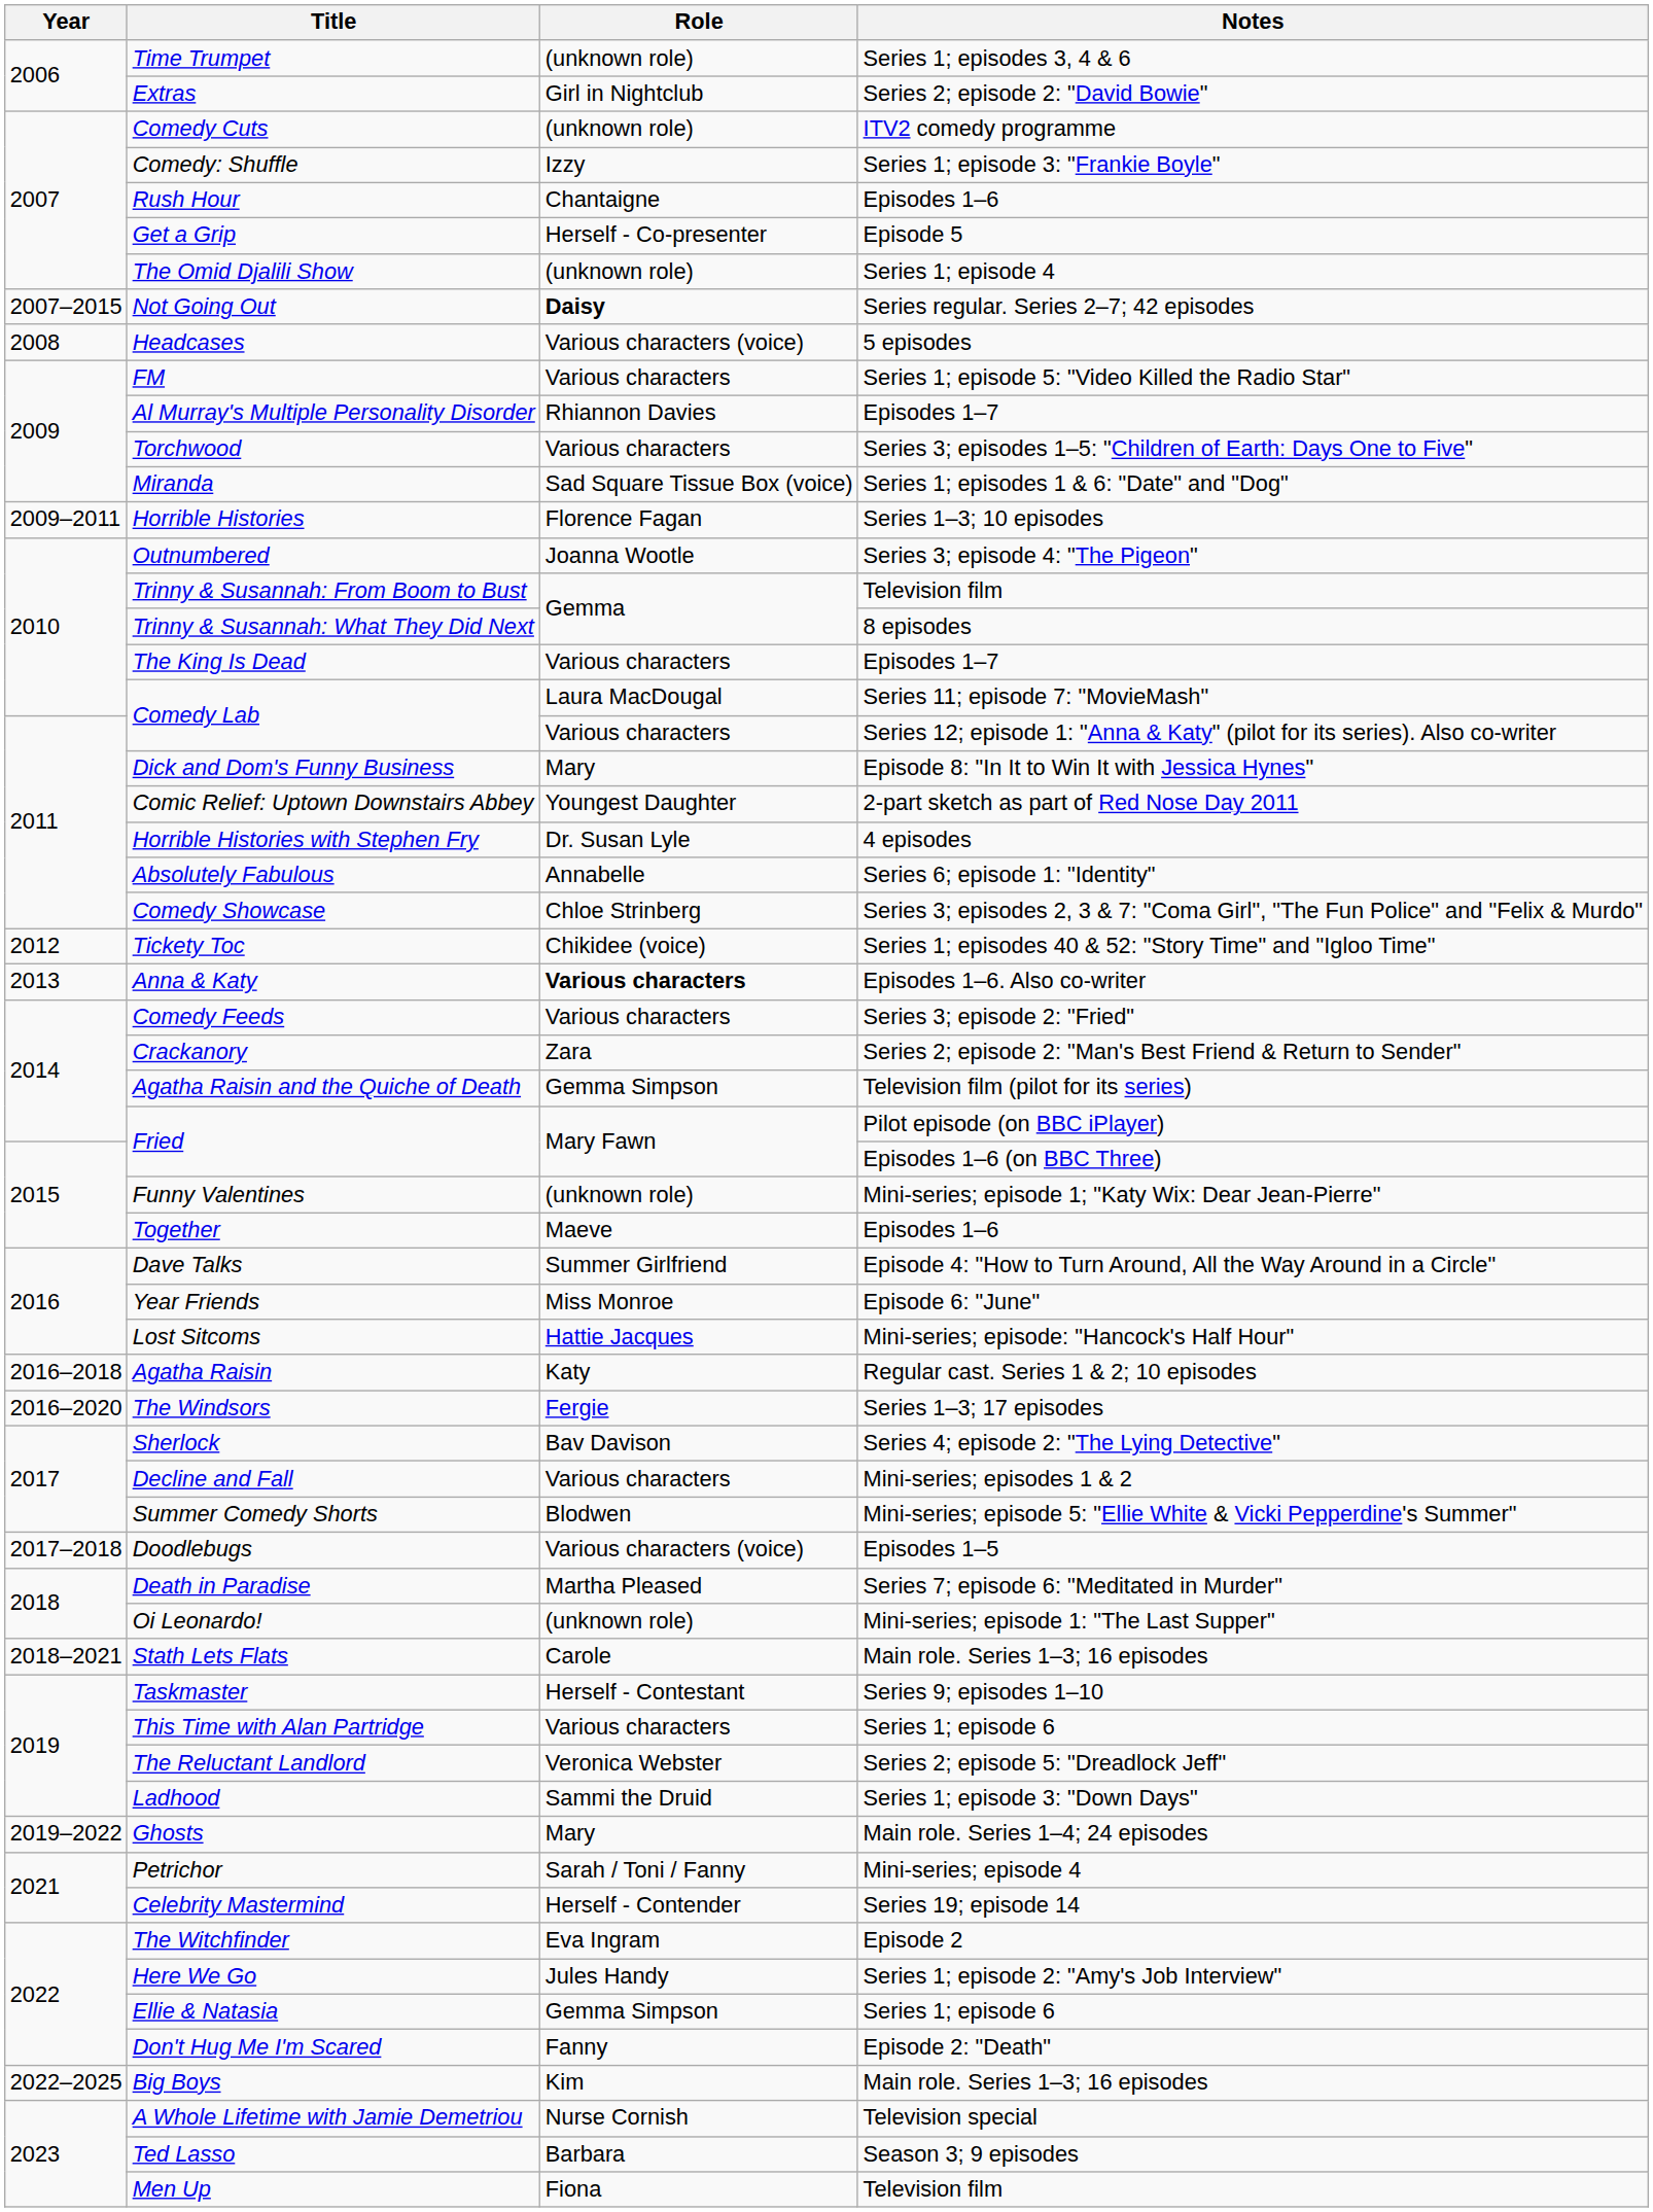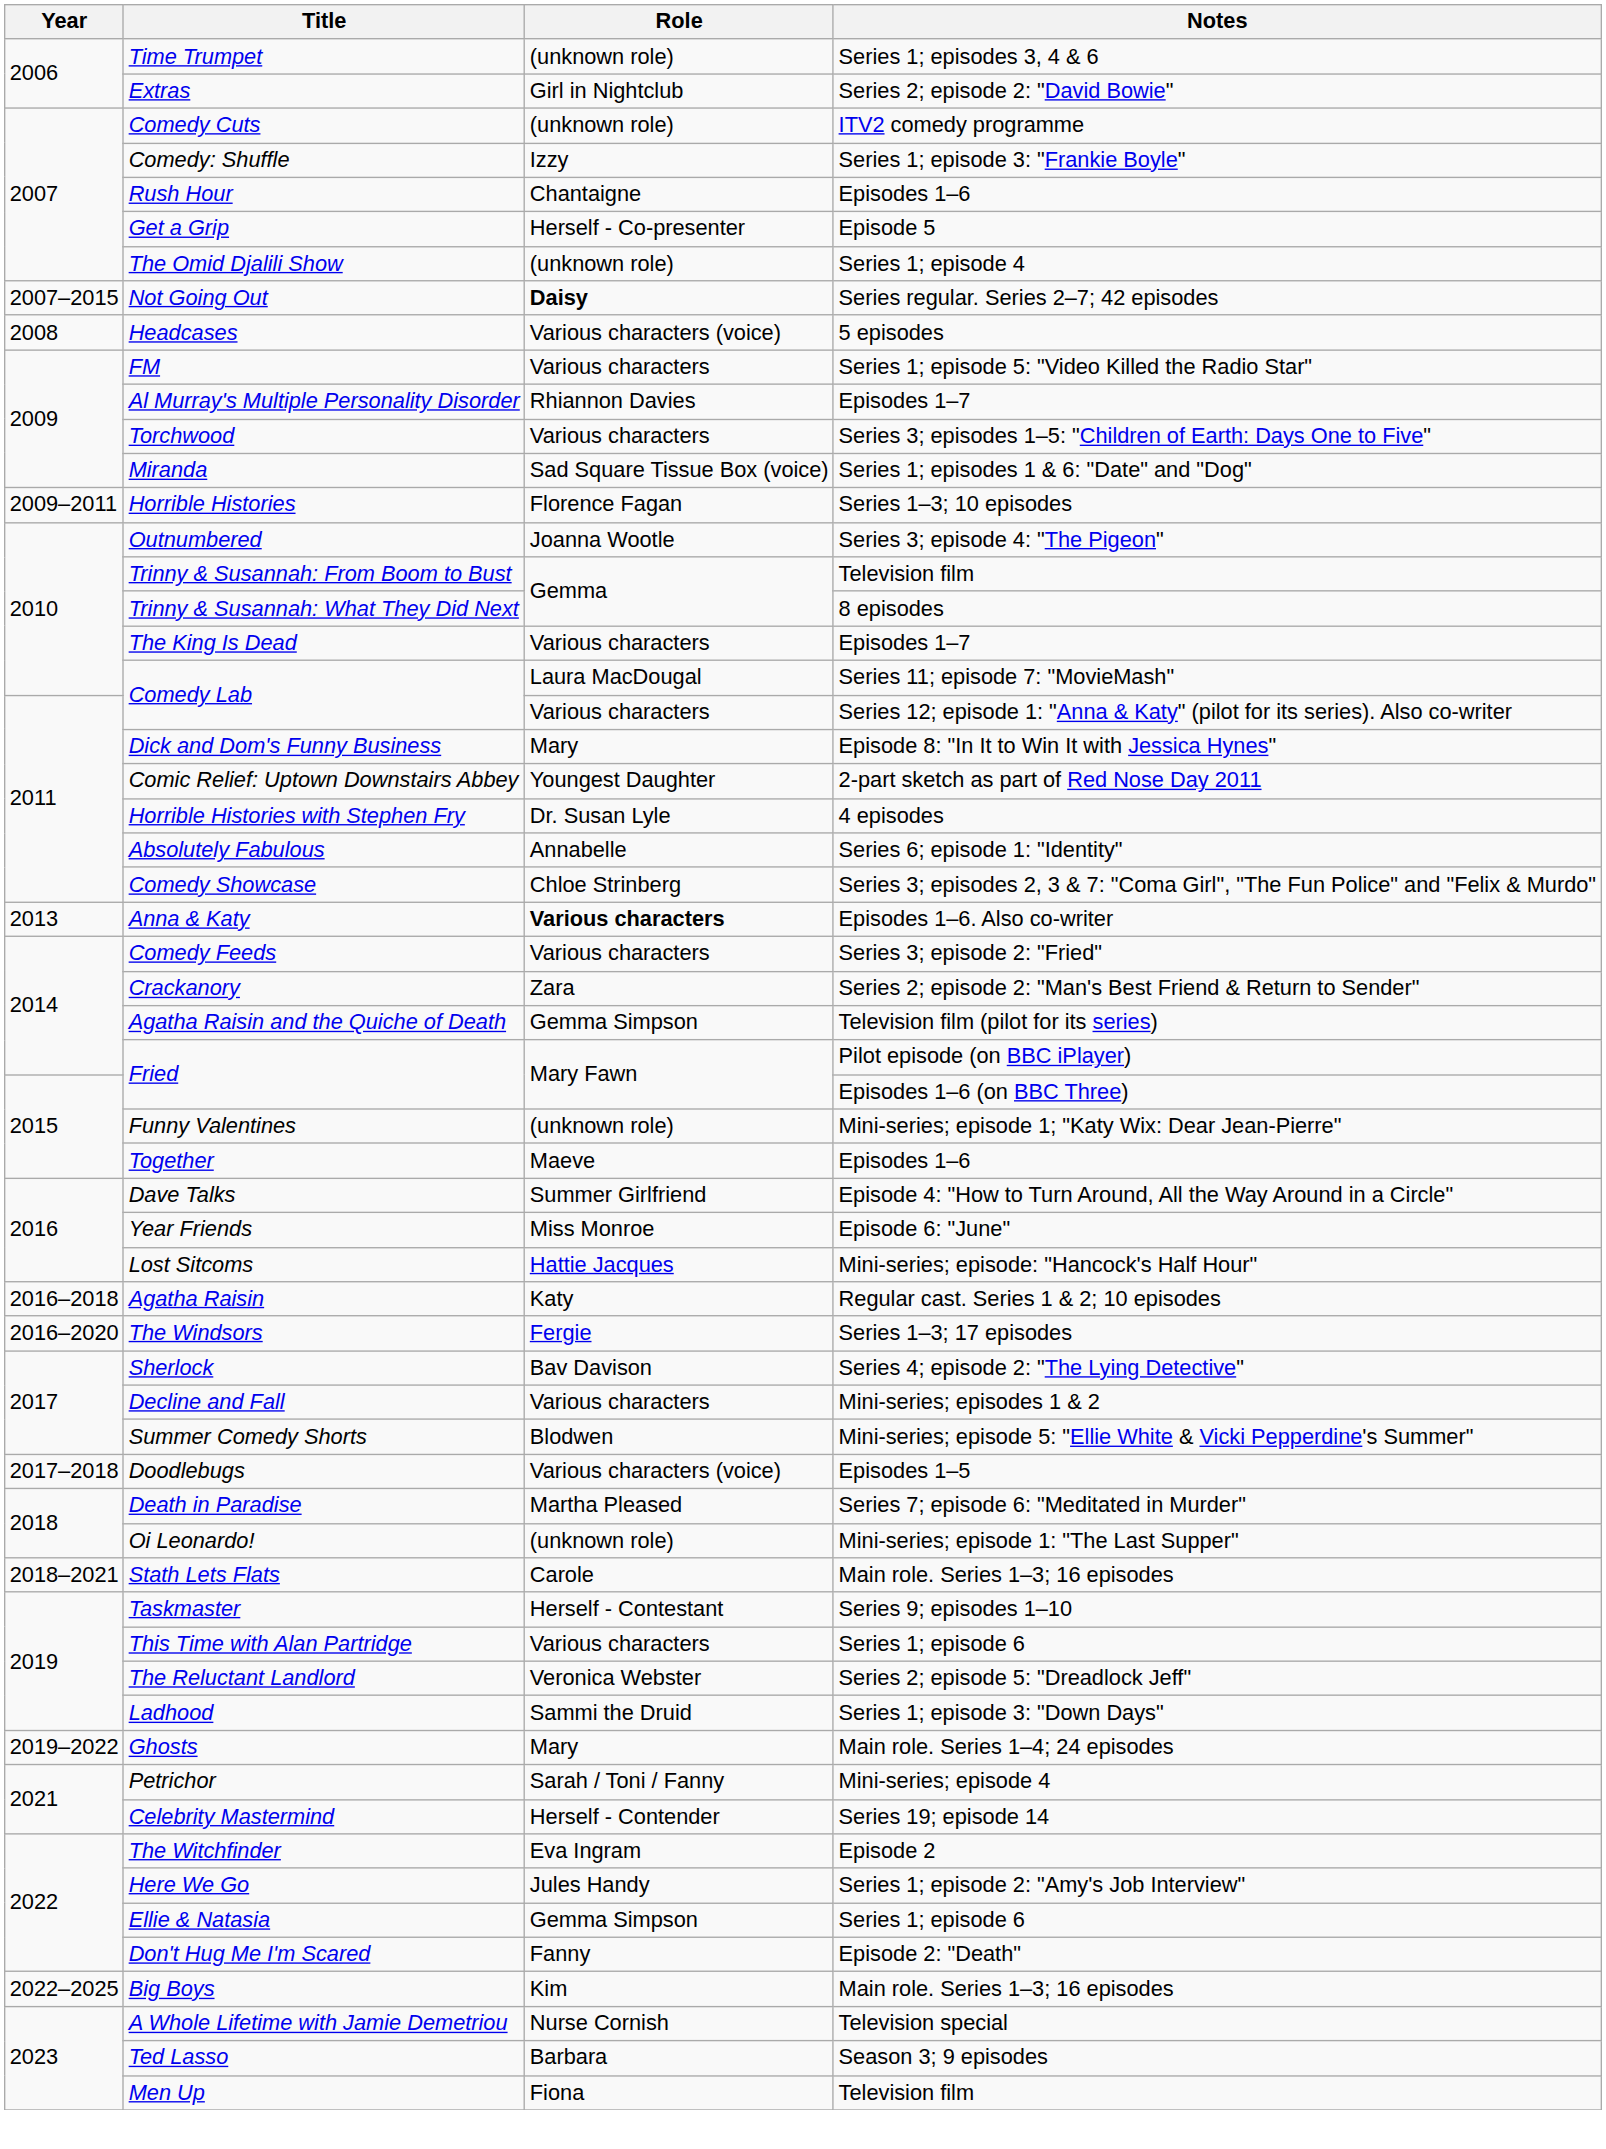- row: 2012 | Tickety Toc | Chikidee (voice) | Series 1; episodes 40 & 52: "Story Time" and "Igloo Time"
